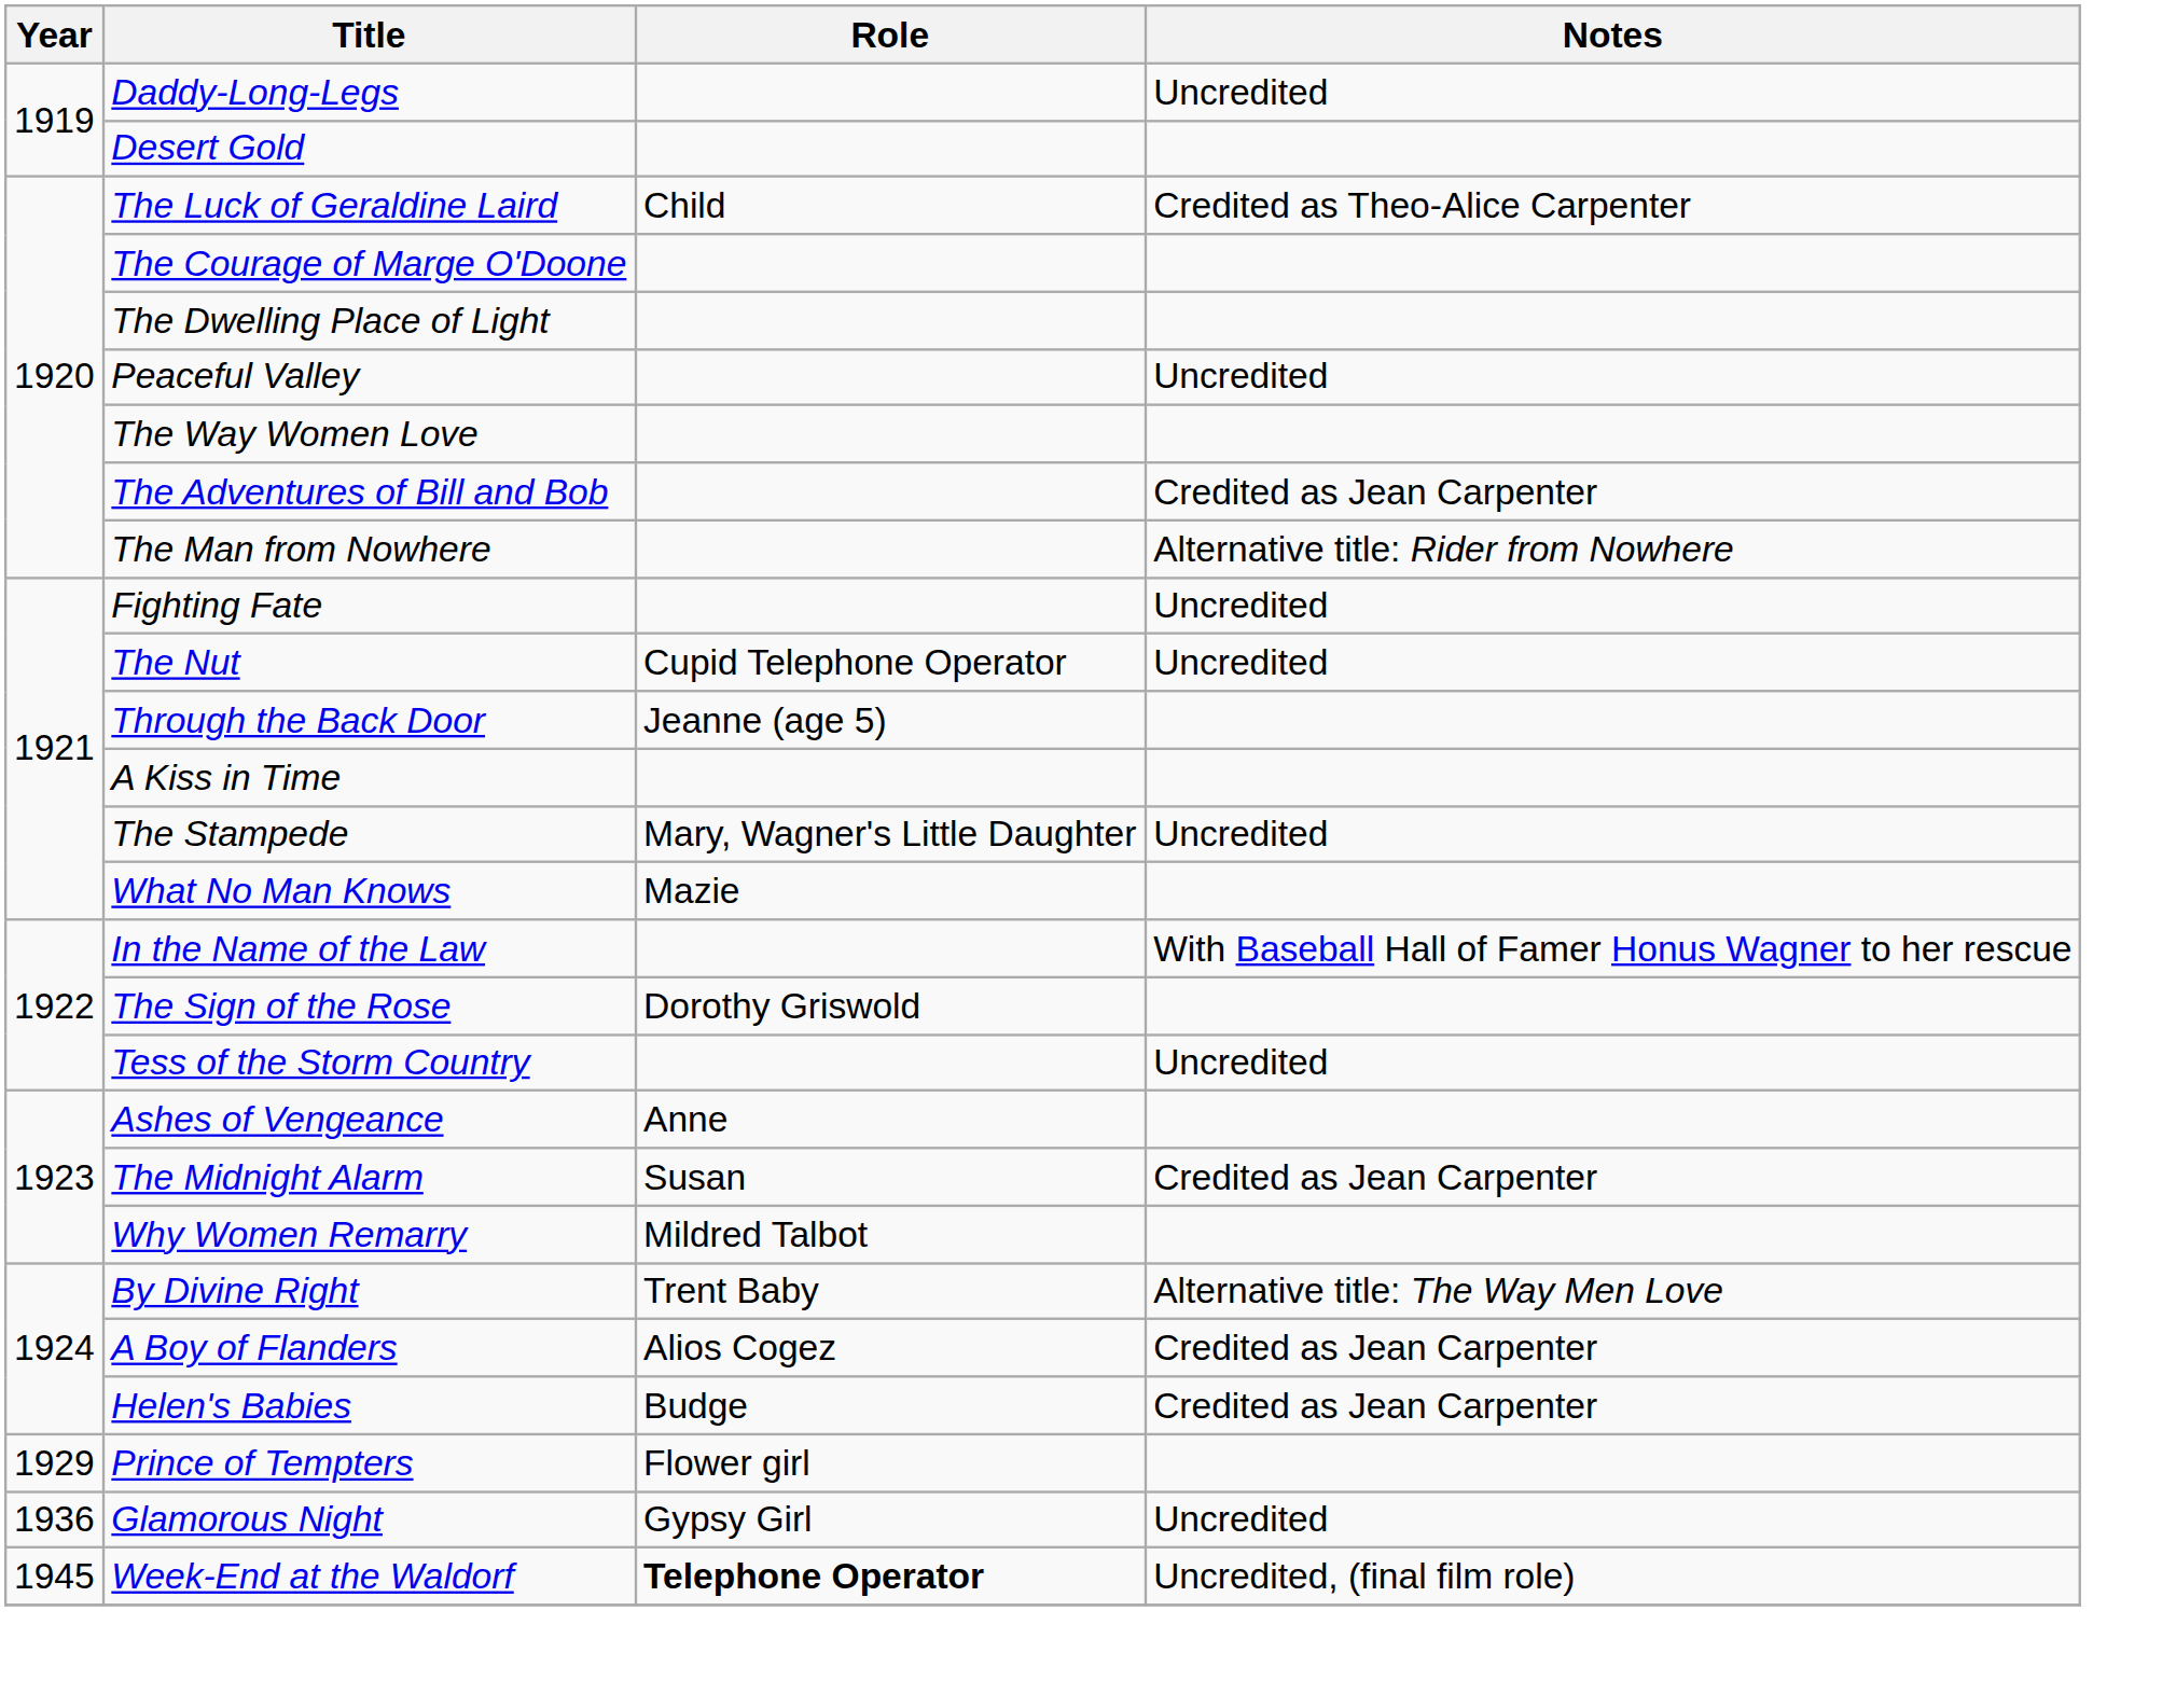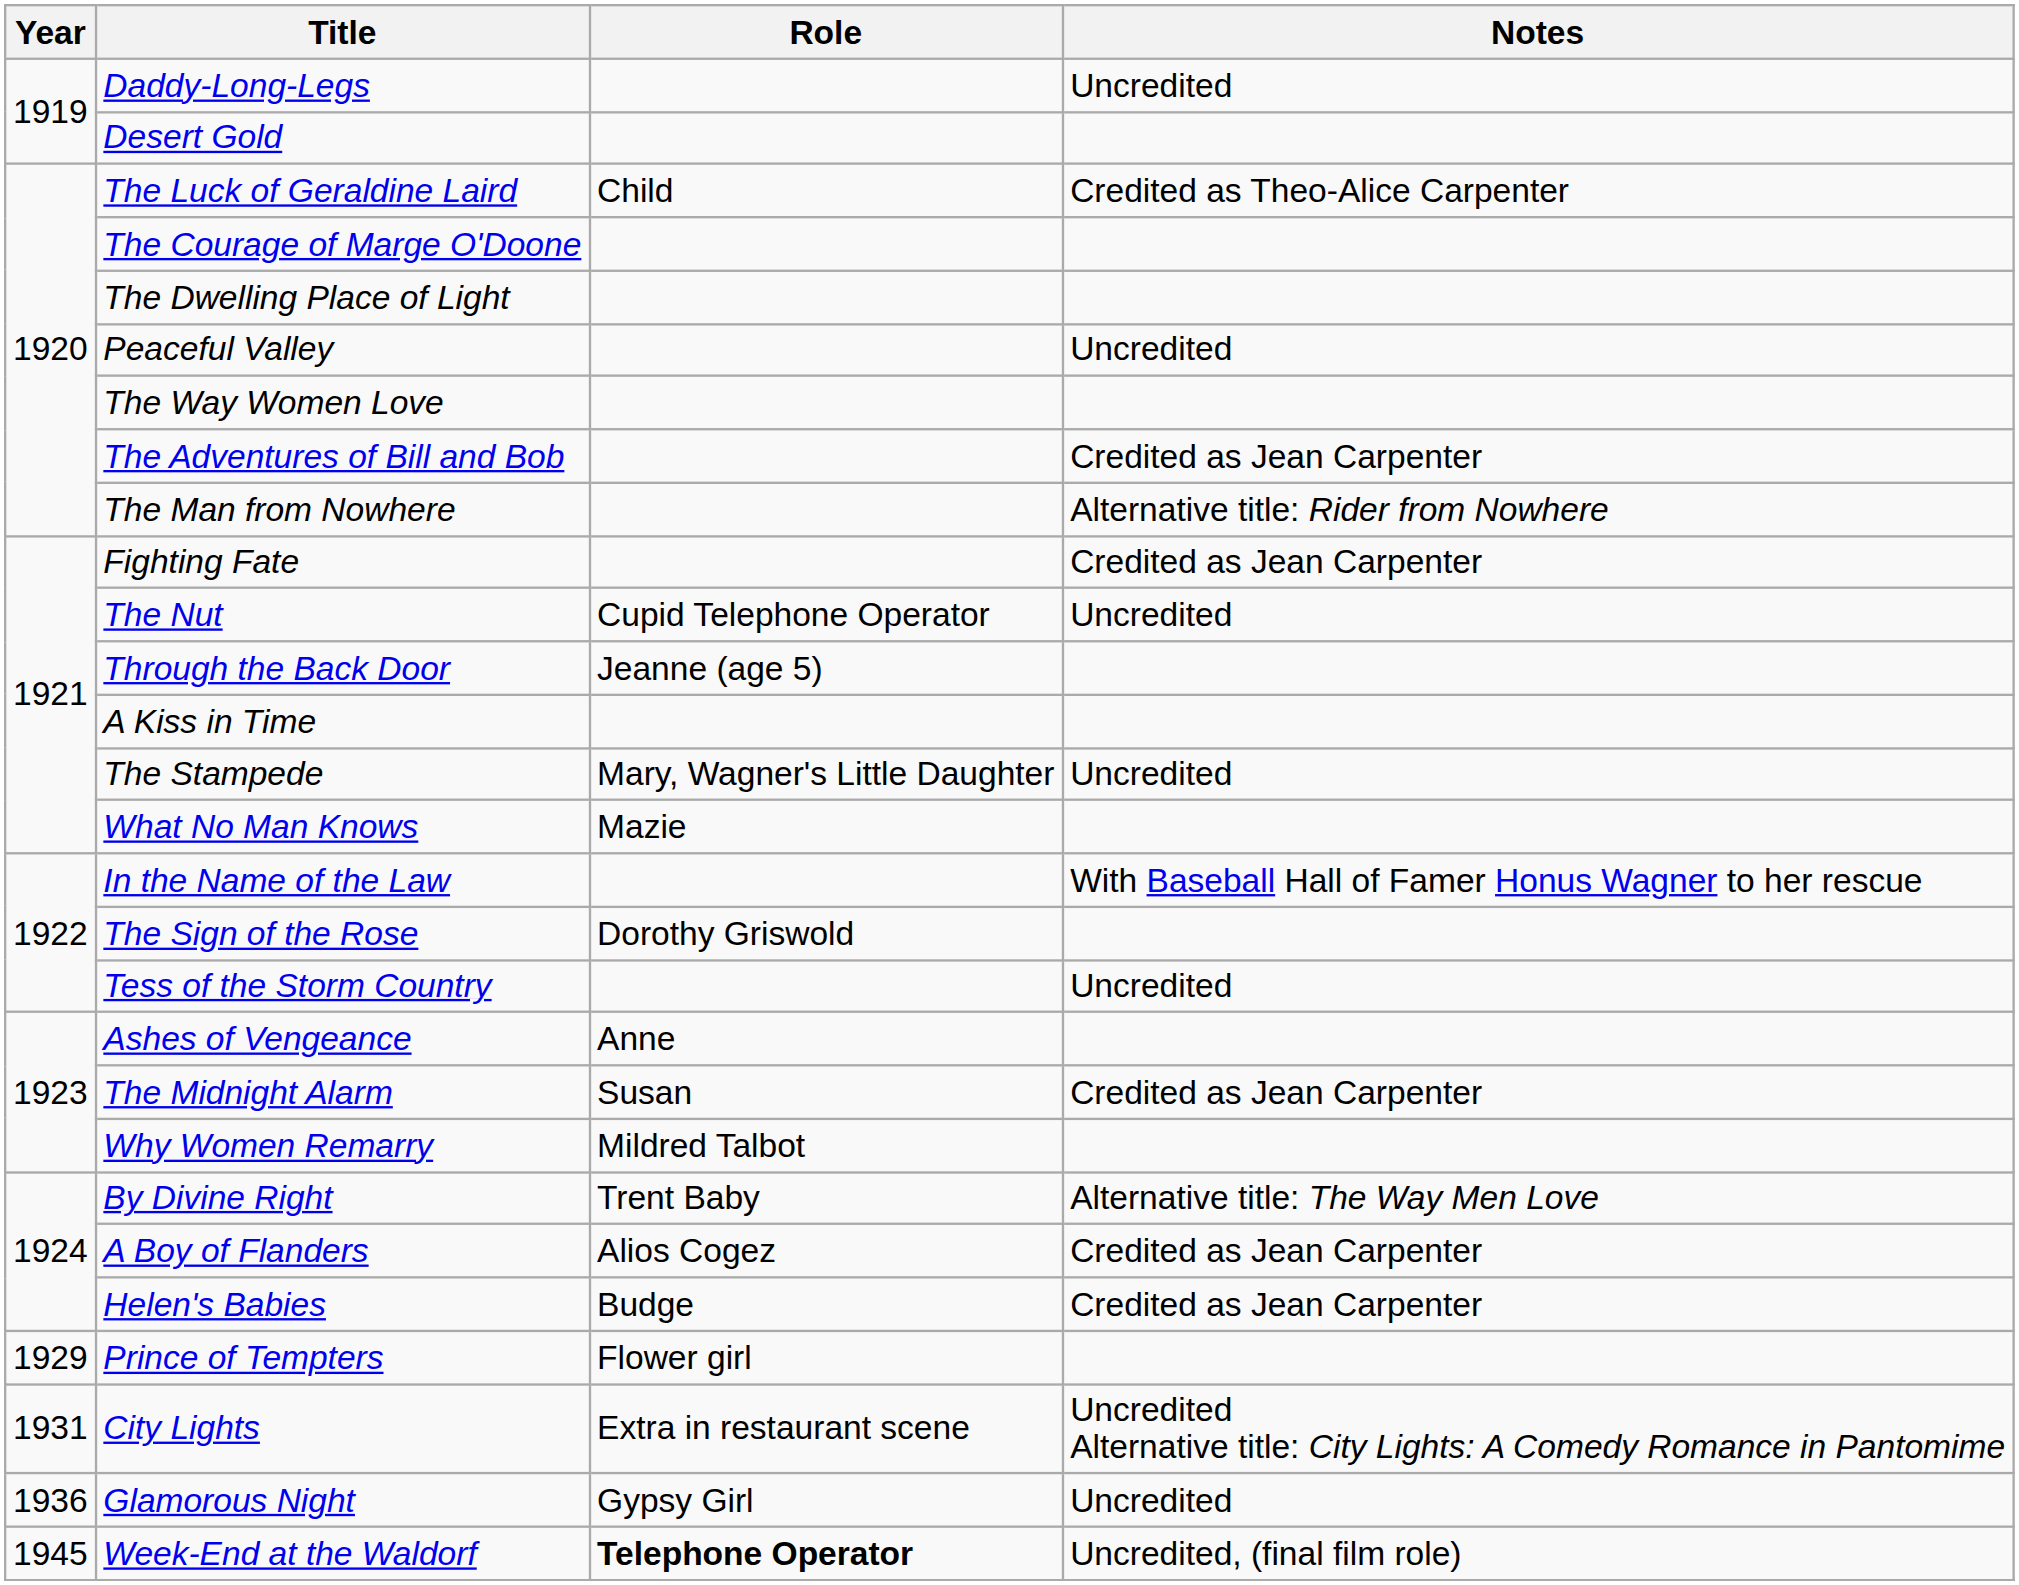Fighting Fate | Notes: Uncredited -> Credited as Jean Carpenter
+ row: 1931 | City Lights | Extra in restaurant scene | Uncredited Alternative title: City Lights: A Comedy Romance in Pantomime
